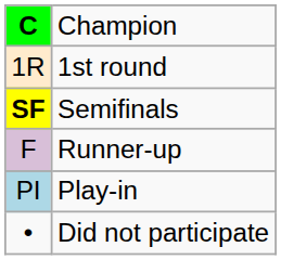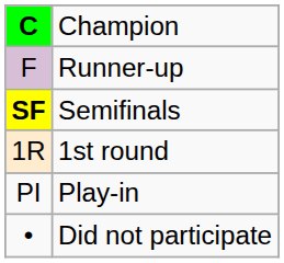rows swapped: Runner-up <-> 1st round
Play-in | column 1: lightblue background -> no background
